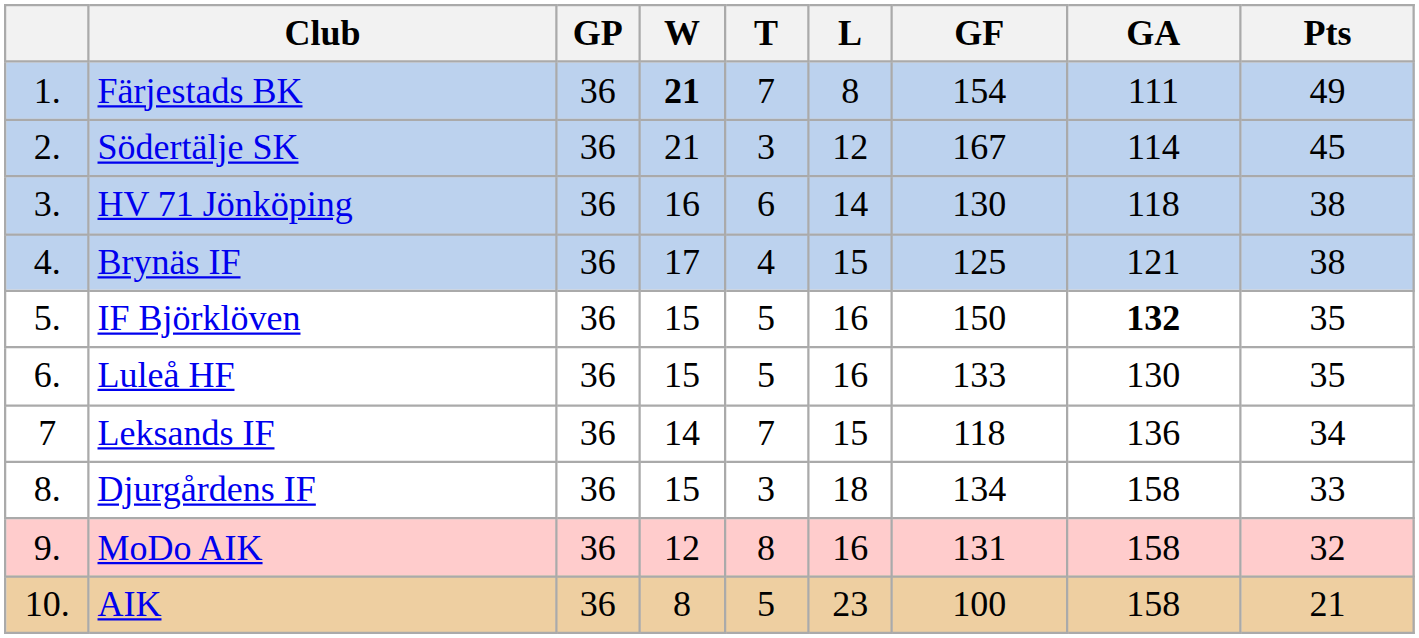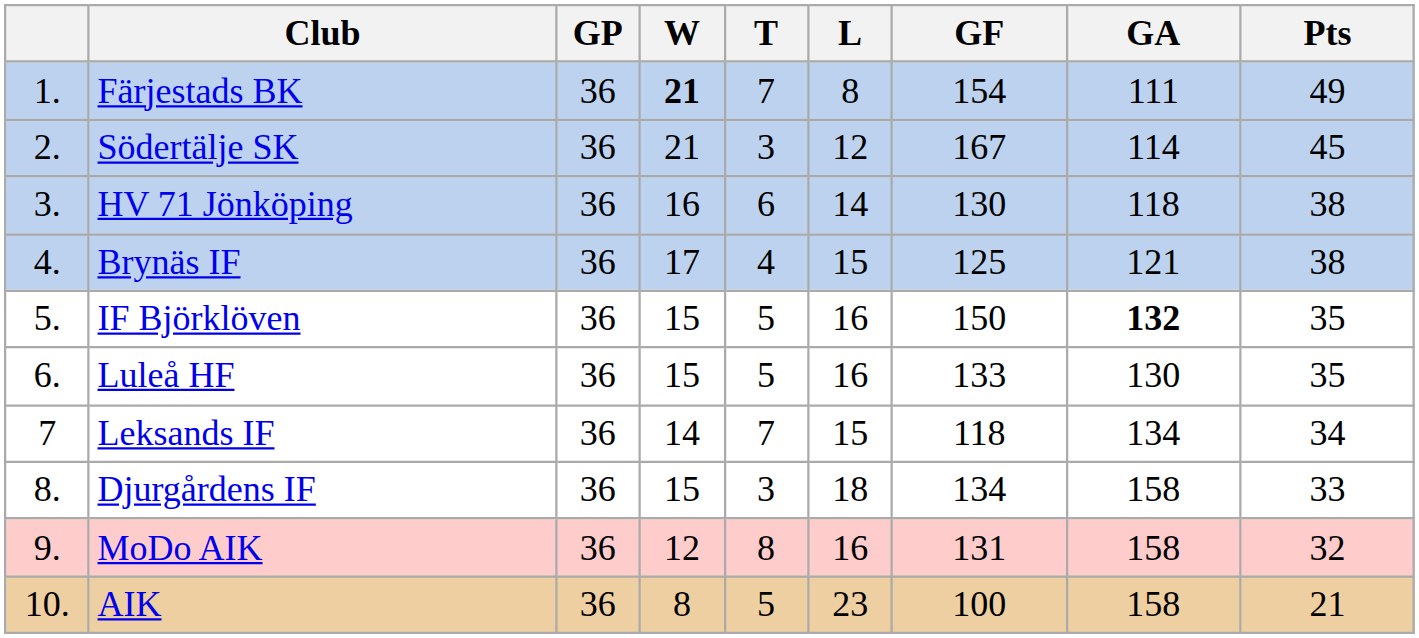Leksands IF | GA: 136 -> 134
